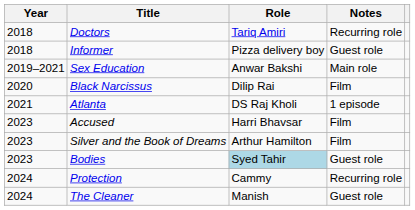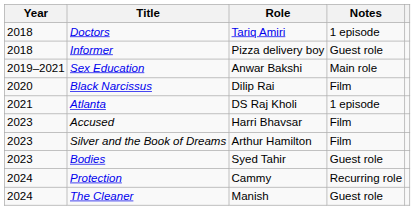Doctors | Notes: Recurring role -> 1 episode
Bodies | Role: lightblue background -> no background
